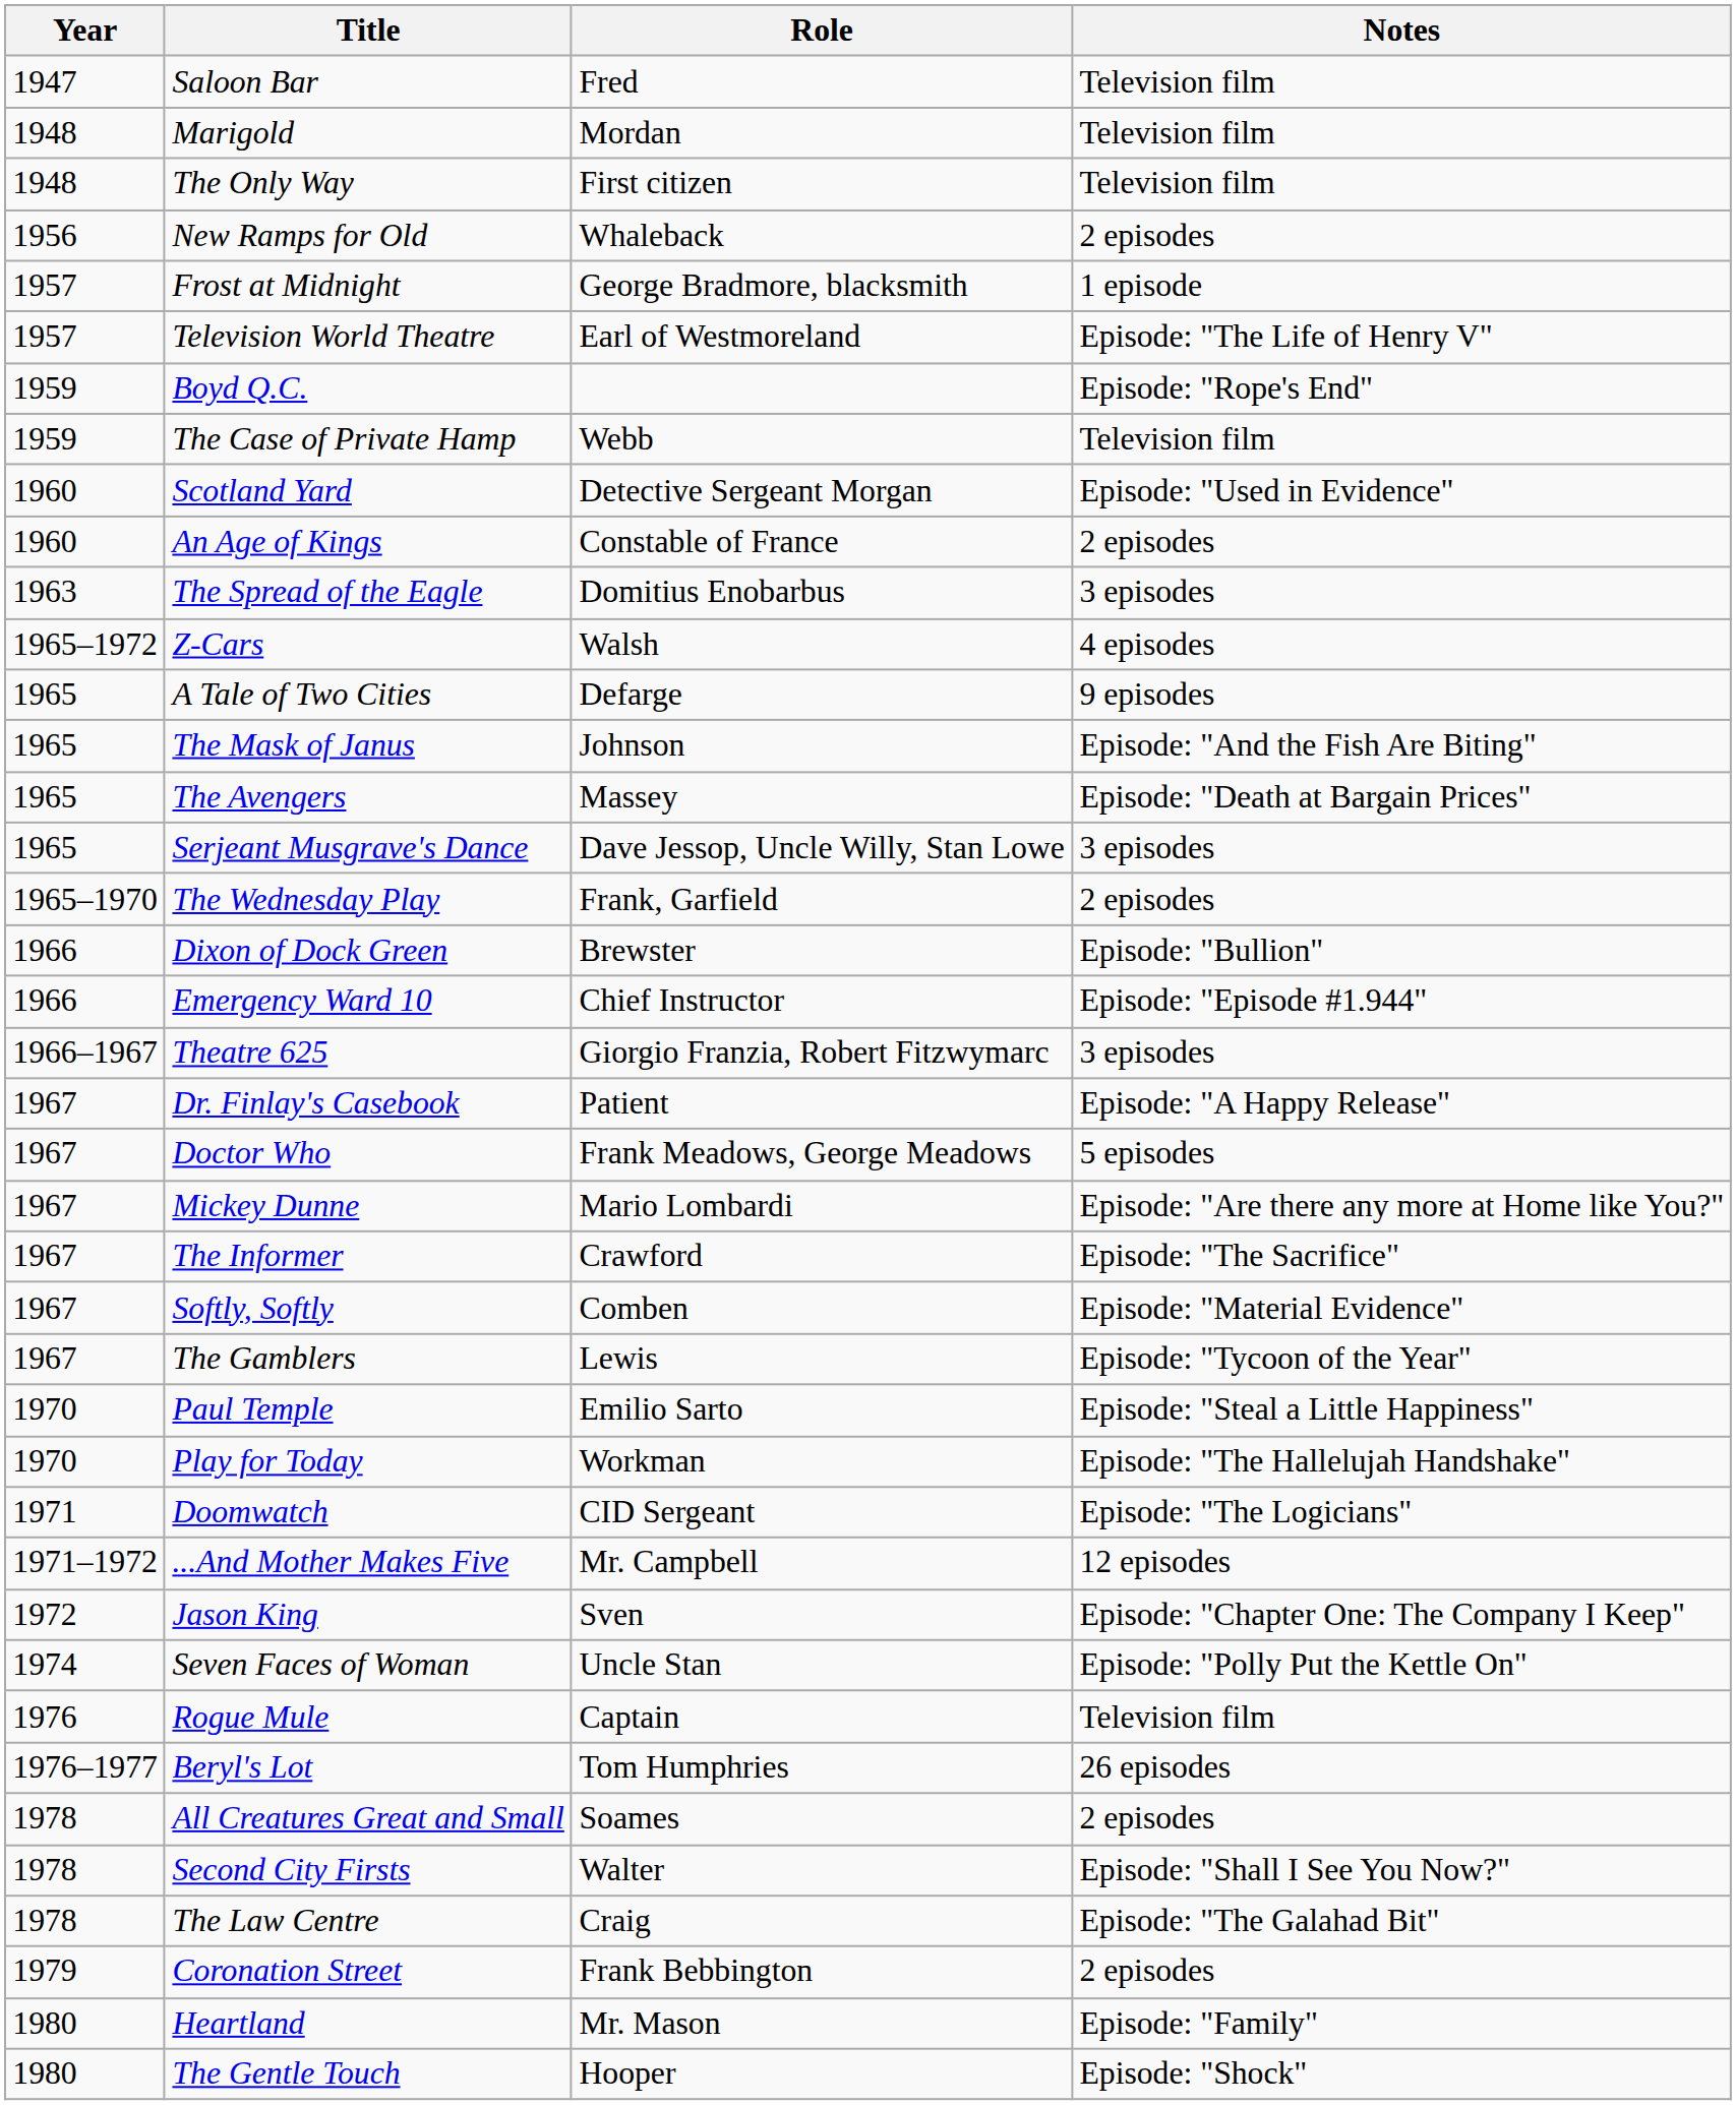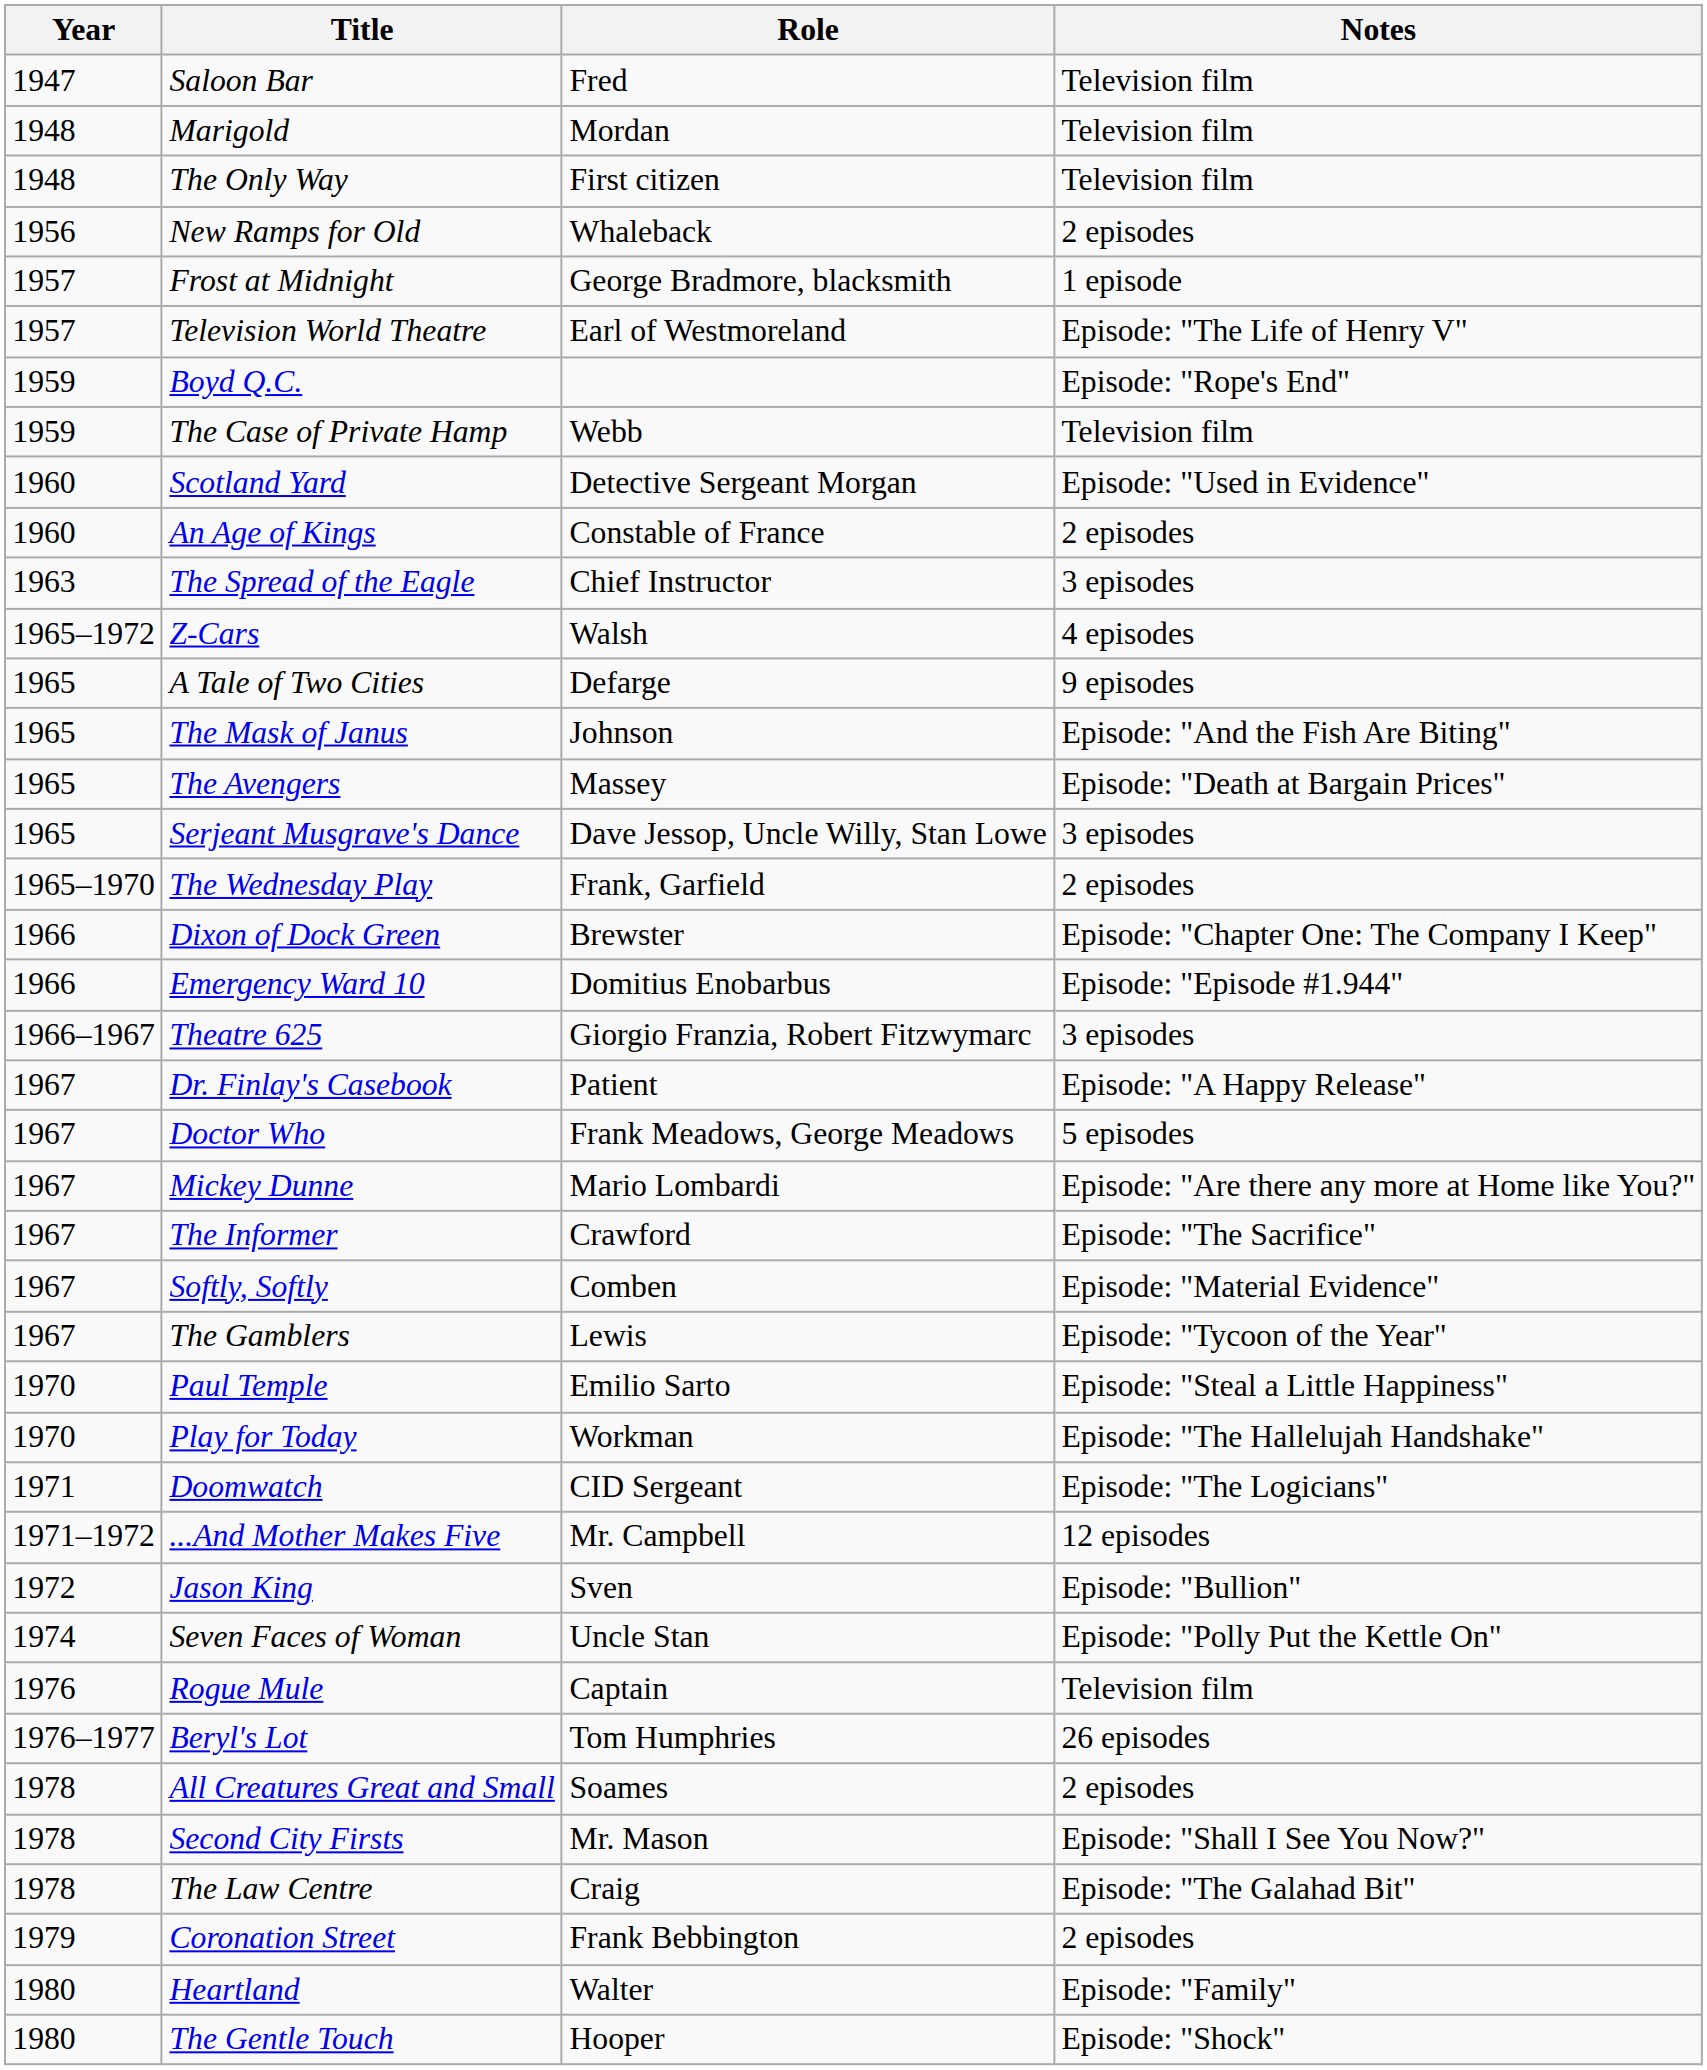The Spread of the Eagle | Role: Domitius Enobarbus -> Chief Instructor
Dixon of Dock Green | Notes: Episode: "Bullion" -> Episode: "Chapter One: The Company I Keep"
Emergency Ward 10 | Role: Chief Instructor -> Domitius Enobarbus
Jason King | Notes: Episode: "Chapter One: The Company I Keep" -> Episode: "Bullion"
Second City Firsts | Role: Walter -> Mr. Mason
Heartland | Role: Mr. Mason -> Walter
